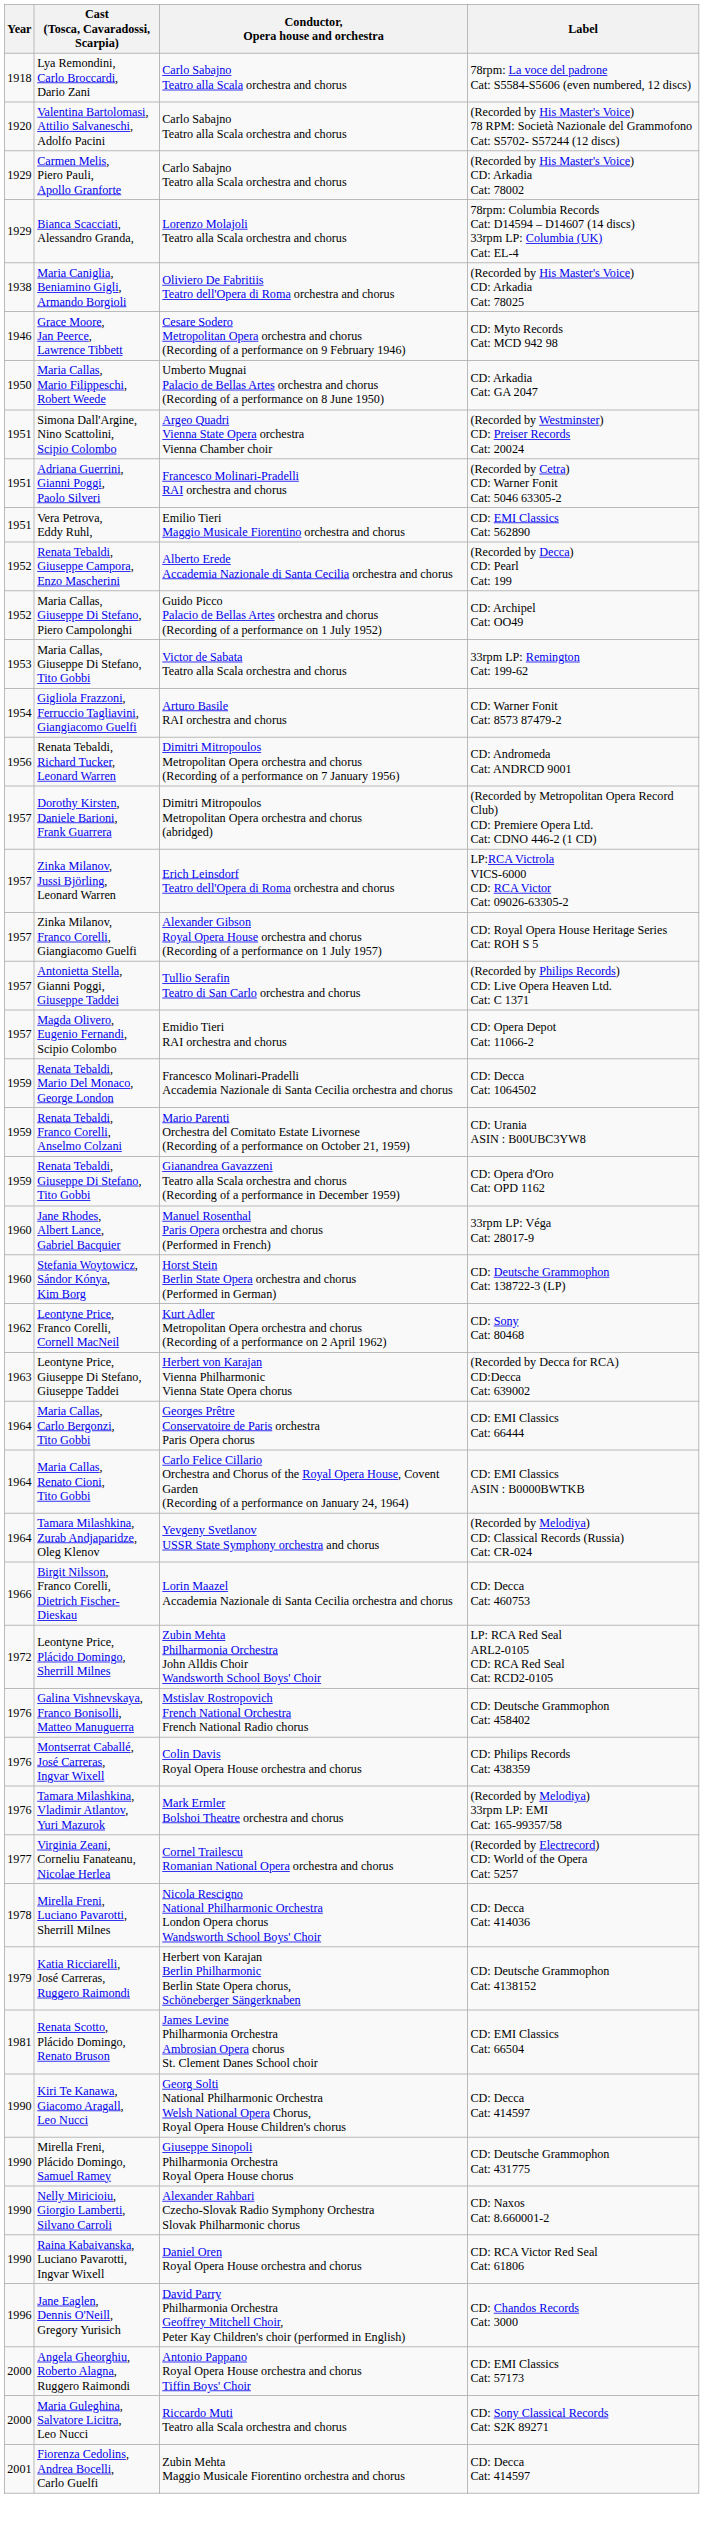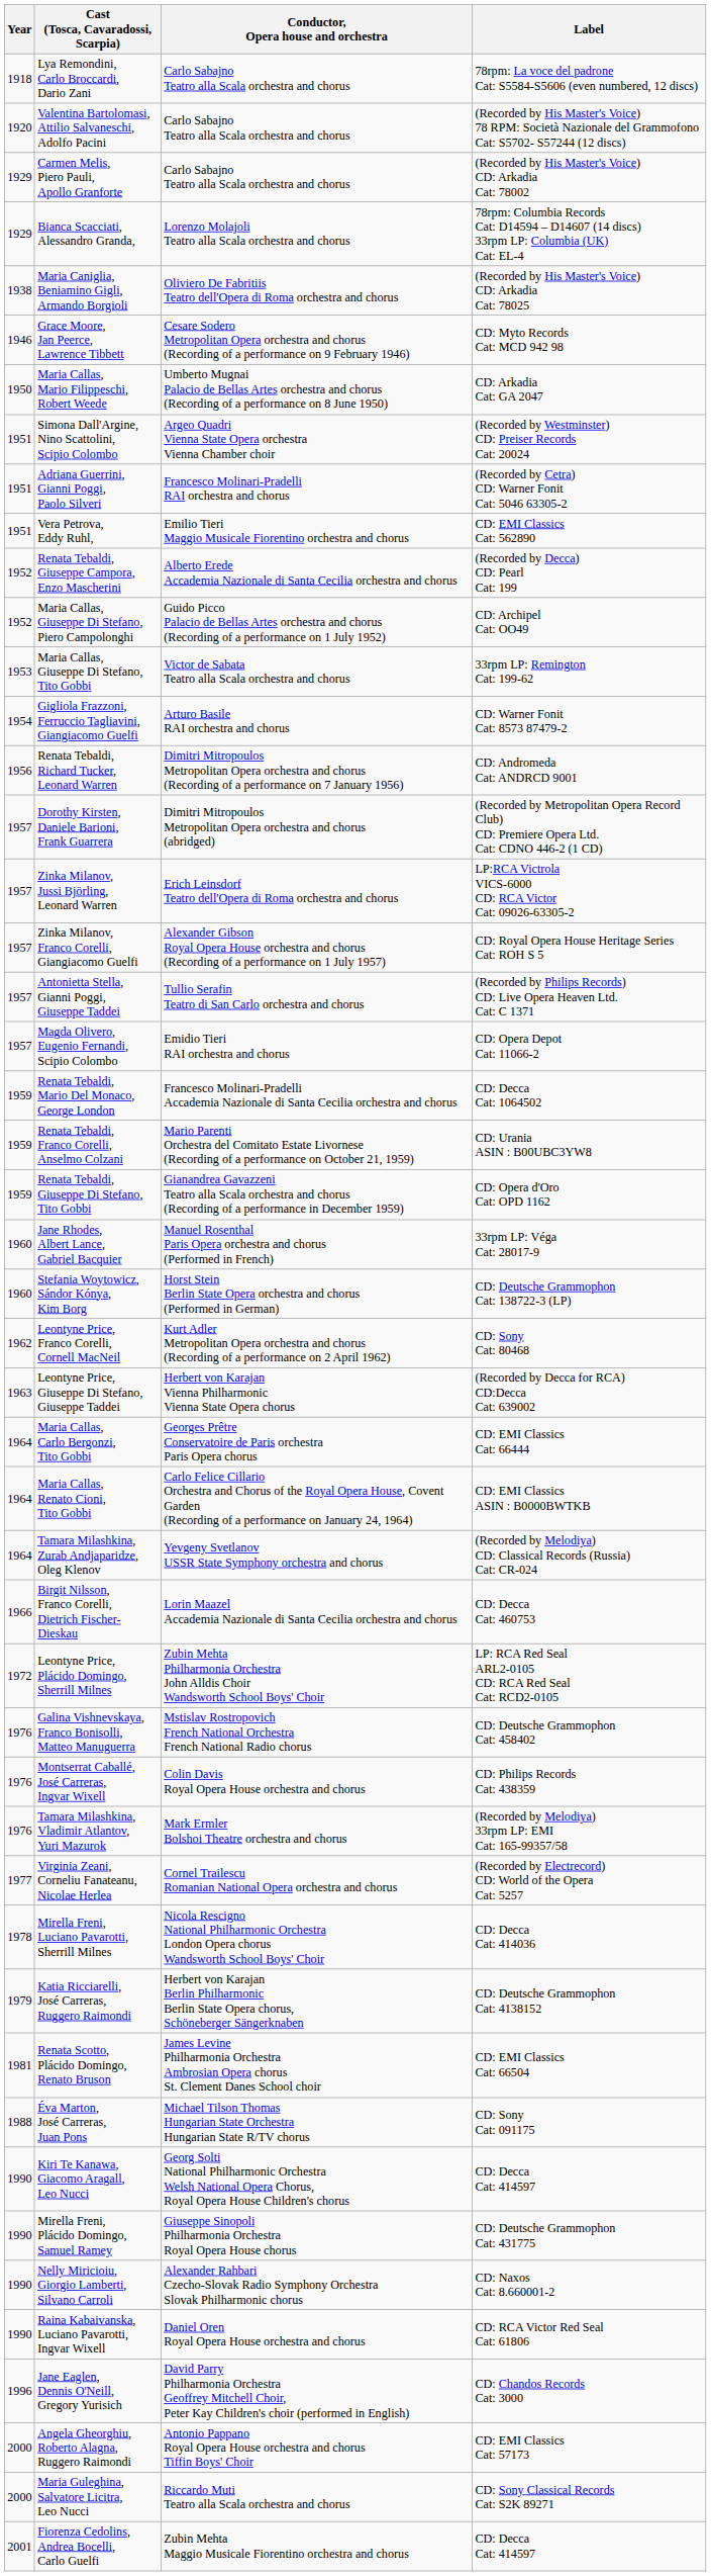+ row: 1988 | Éva Marton, José Carreras, Juan Pons | Michael Tilson Thomas Hungarian State Orchestra Hungarian State R/TV chorus | CD: Sony Cat: 091175
